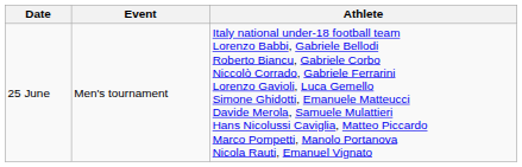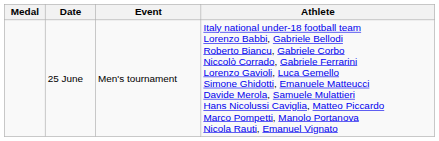+ column: Medal
